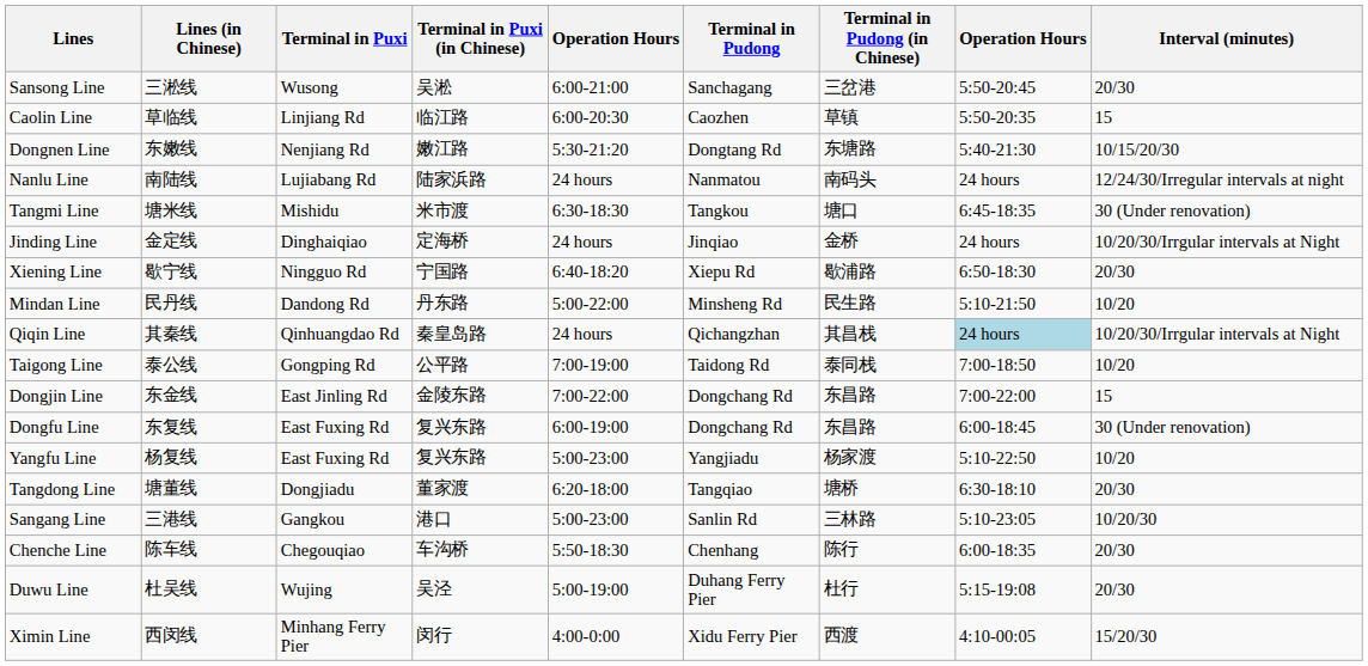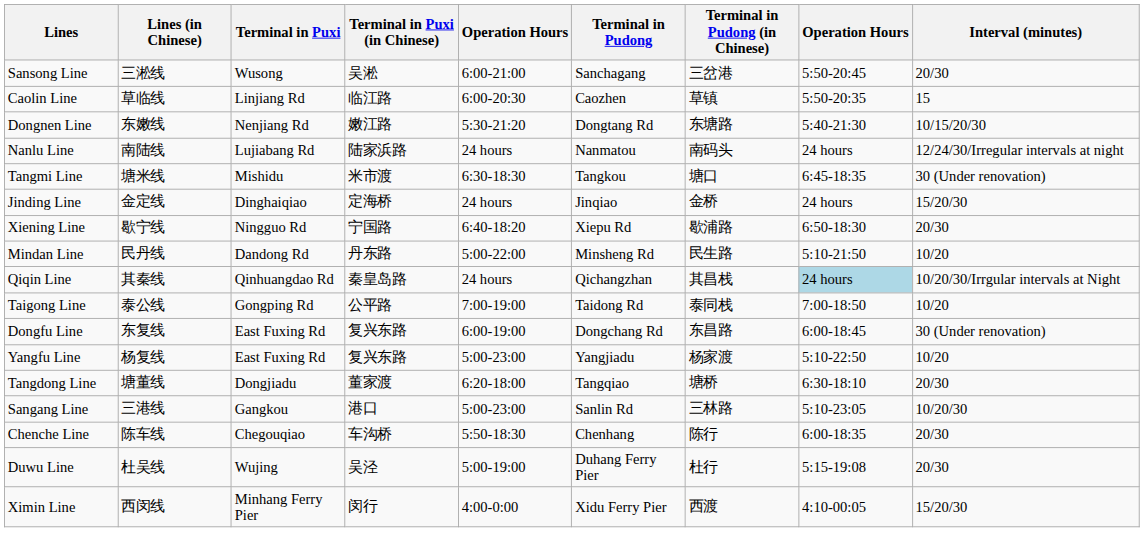Jinding Line | Interval (minutes): 10/20/30/Irrgular intervals at Night -> 15/20/30
- row: Dongjin Line | 东金线 | East Jinling Rd | 金陵东路 | 7:00-22:00 | Dongchang Rd | 东昌路 | 7:00-22:00 | 15
